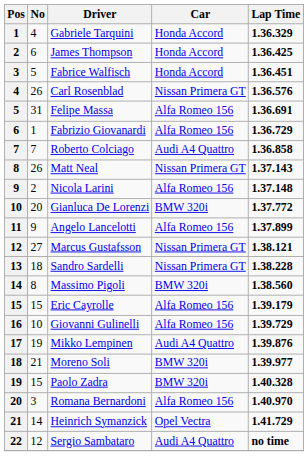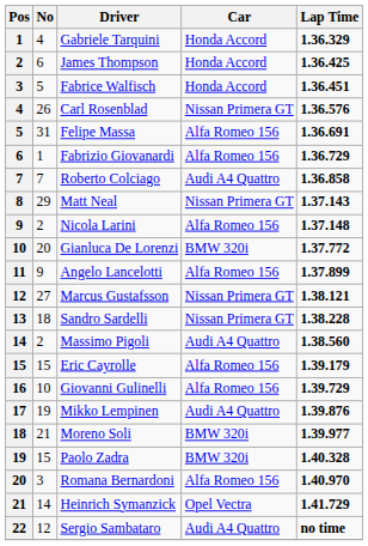Matt Neal | No: 26 -> 29
Massimo Pigoli | No: 8 -> 2
Massimo Pigoli | Car: BMW 320i -> Audi A4 Quattro
